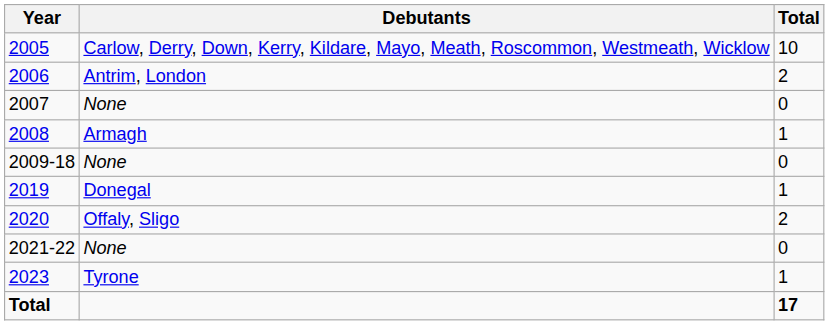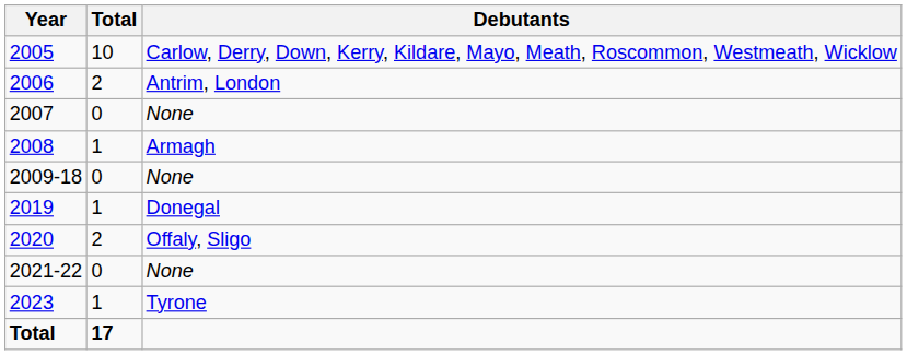columns swapped: Debutants <-> Total
